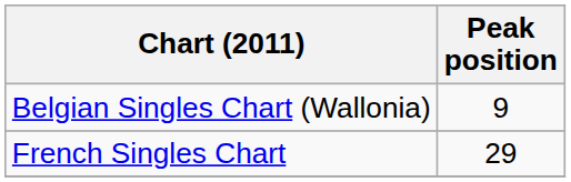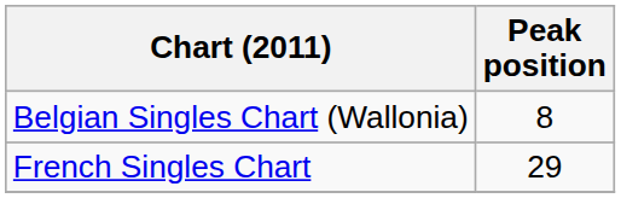Belgian Singles Chart (Wallonia) | Peak position: 9 -> 8
